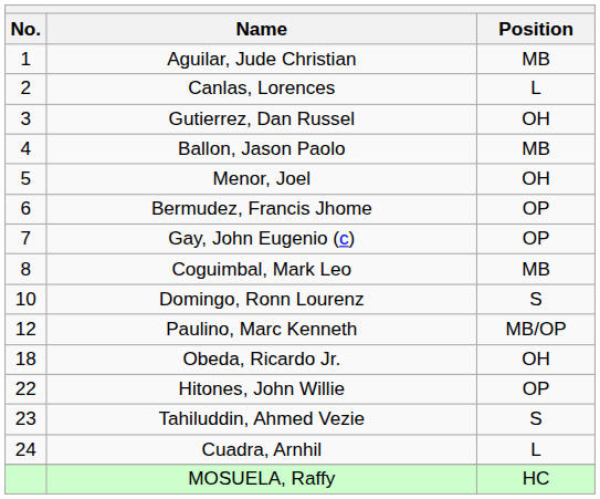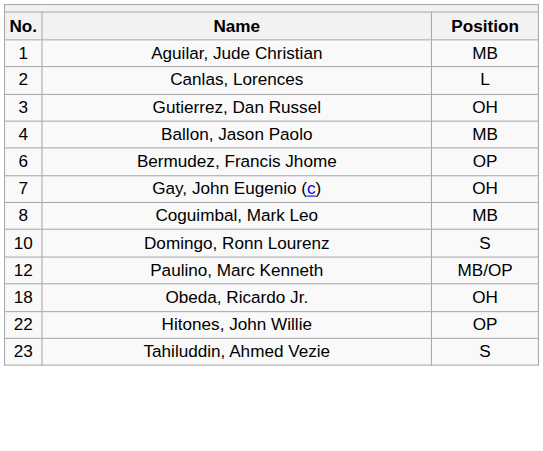- row: 5 | Menor, Joel | OH
Gay, John Eugenio (c) | Position: OP -> OH
- row: 24 | Cuadra, Arnhil | L
- row: MOSUELA, Raffy | HC
